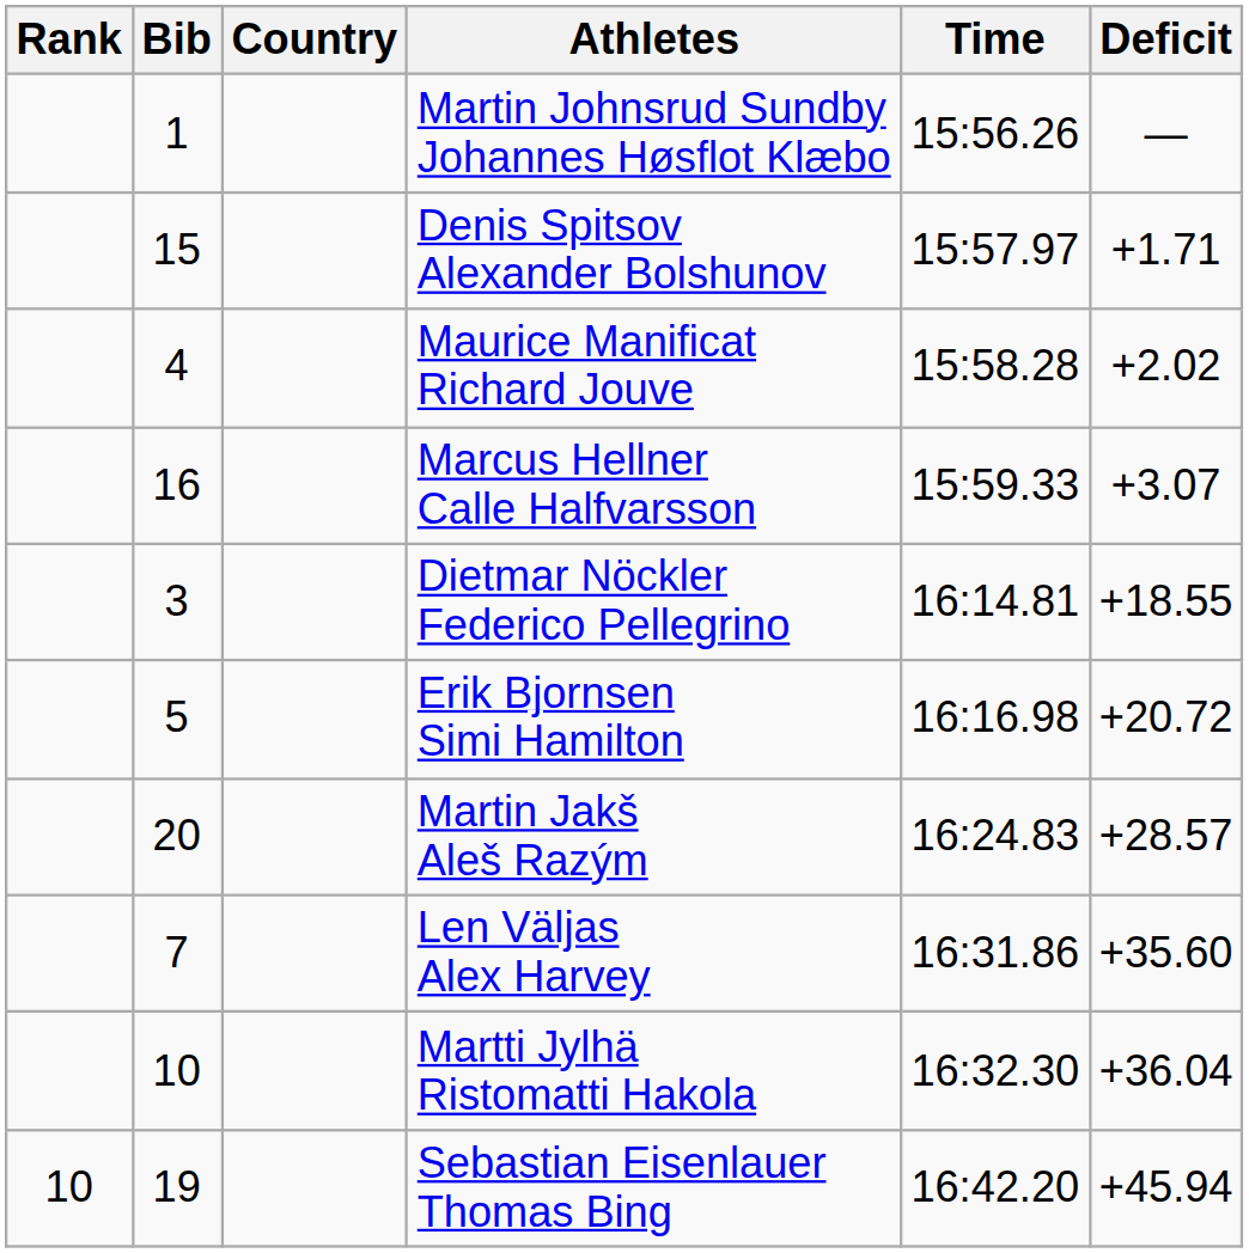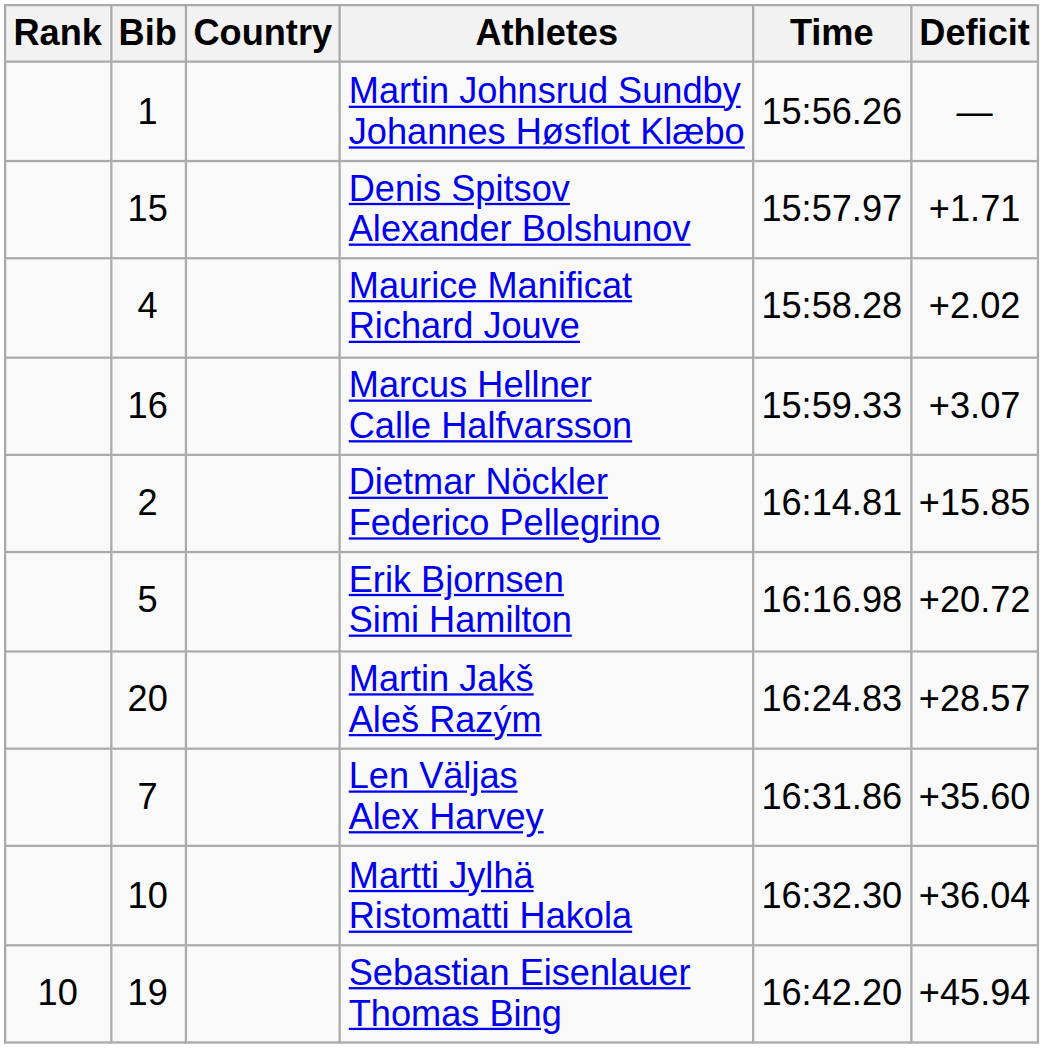Dietmar Nöckler Federico Pellegrino | Bib: 3 -> 2
Dietmar Nöckler Federico Pellegrino | Deficit: +18.55 -> +15.85
